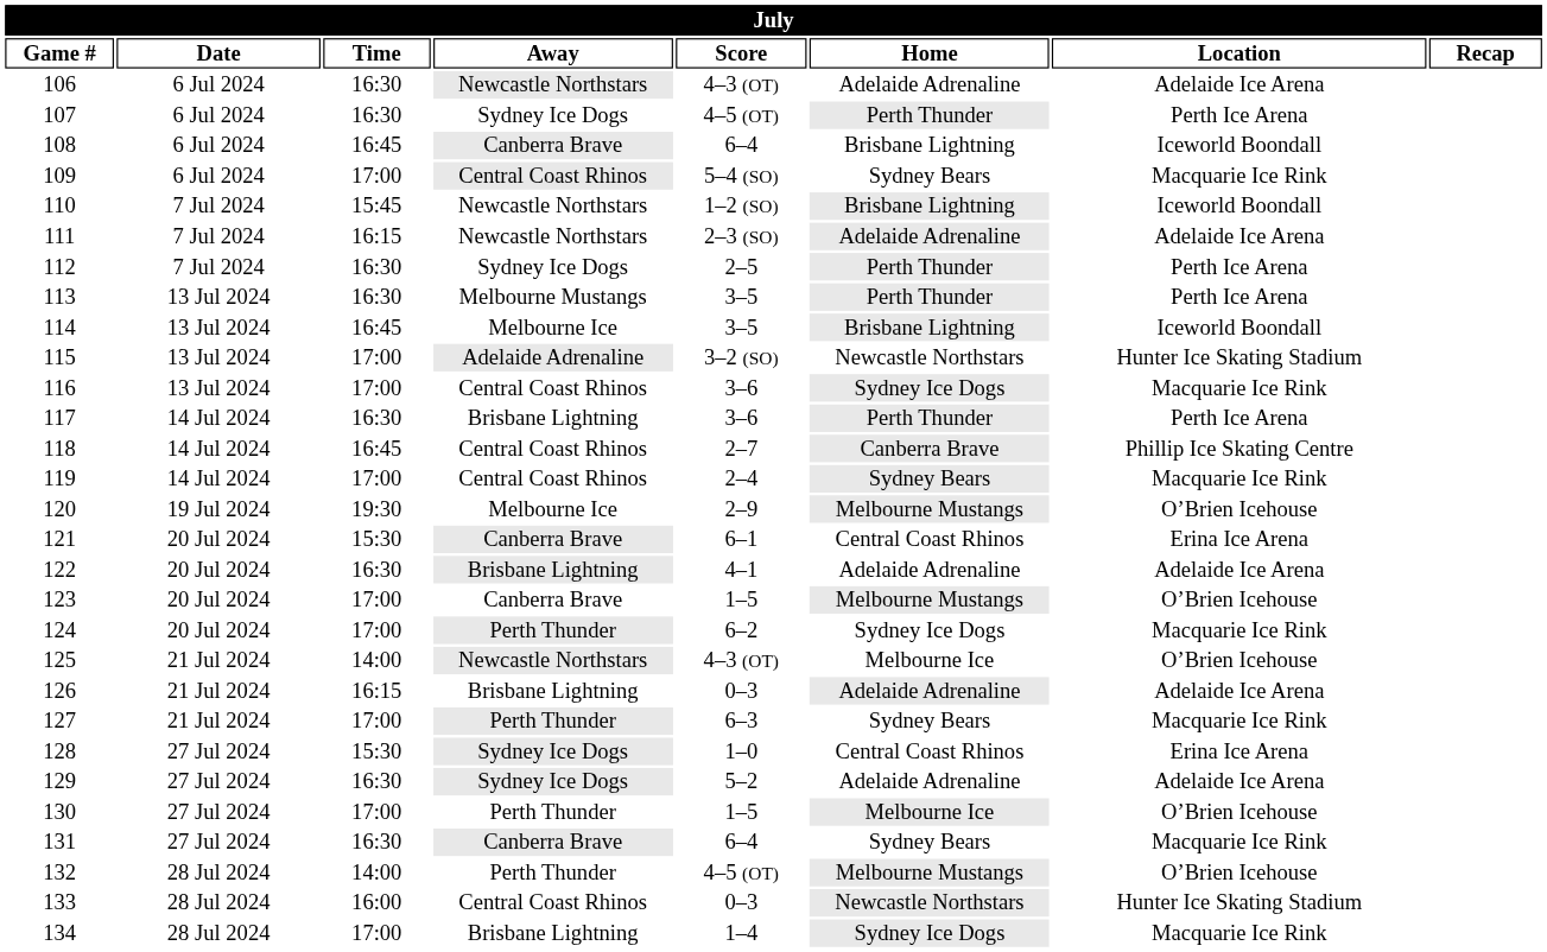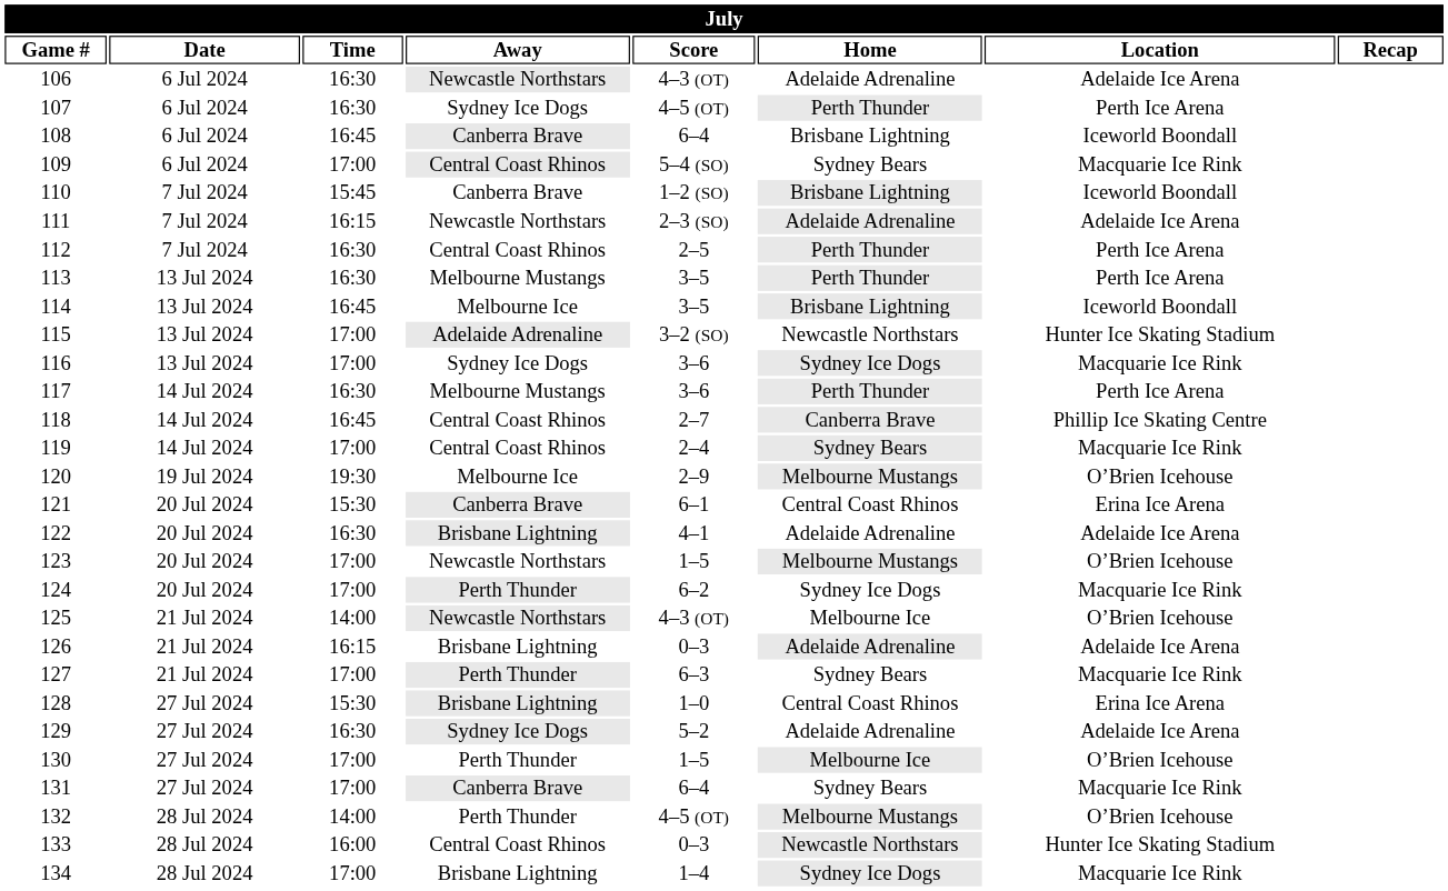110 | Away: Newcastle Northstars -> Canberra Brave
112 | Away: Sydney Ice Dogs -> Central Coast Rhinos
116 | Away: Central Coast Rhinos -> Sydney Ice Dogs
117 | Away: Brisbane Lightning -> Melbourne Mustangs
123 | Away: Canberra Brave -> Newcastle Northstars
128 | Away: Sydney Ice Dogs -> Brisbane Lightning
131 | Time: 16:30 -> 17:00
